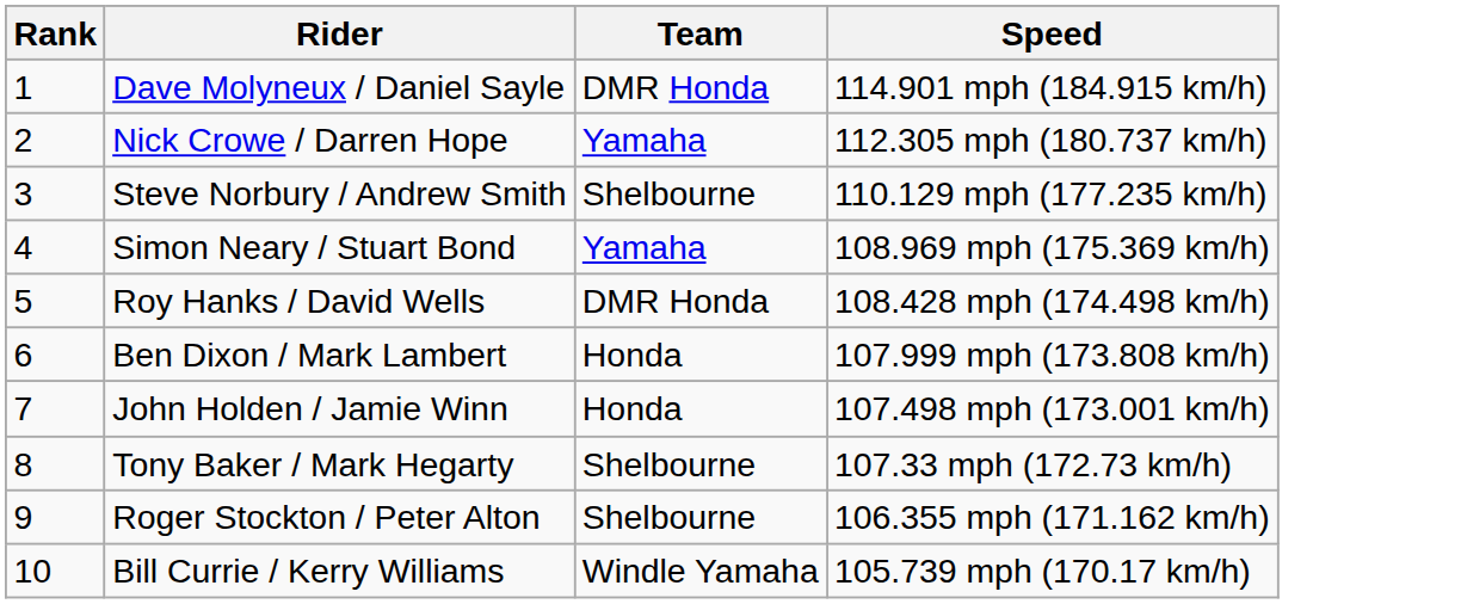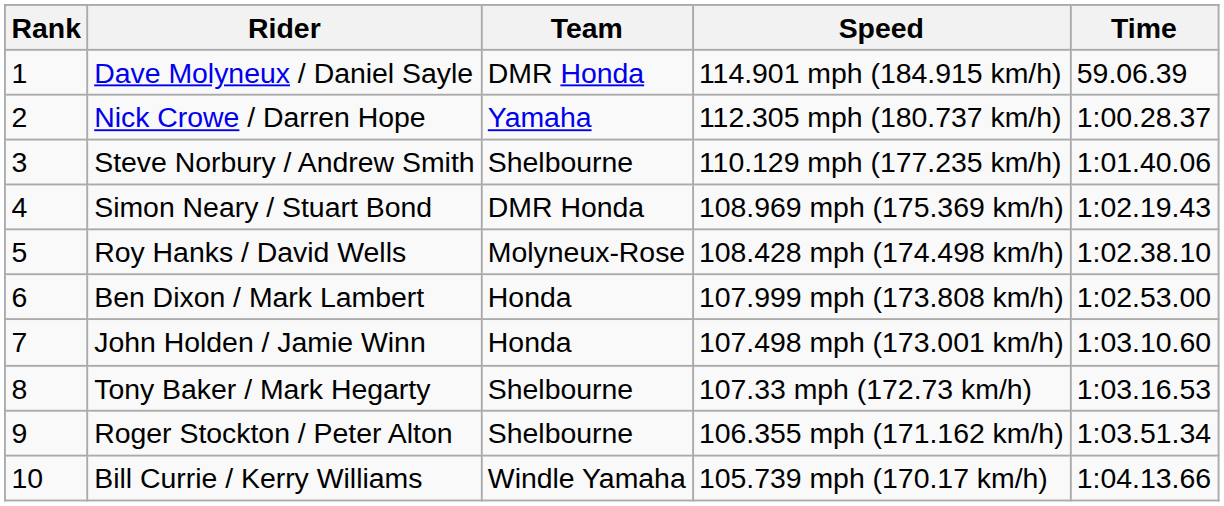+ column: Time | 59.06.39 | 1:00.28.37 | 1:01.40.06 | 1:02.19.43 | 1:02.38.10 | 1:02.53.00 | 1:03.10.60 | 1:03.16.53 | 1:03.51.34 | 1:04.13.66
Simon Neary / Stuart Bond | Team: Yamaha -> DMR Honda
Roy Hanks / David Wells | Team: DMR Honda -> Molyneux-Rose
